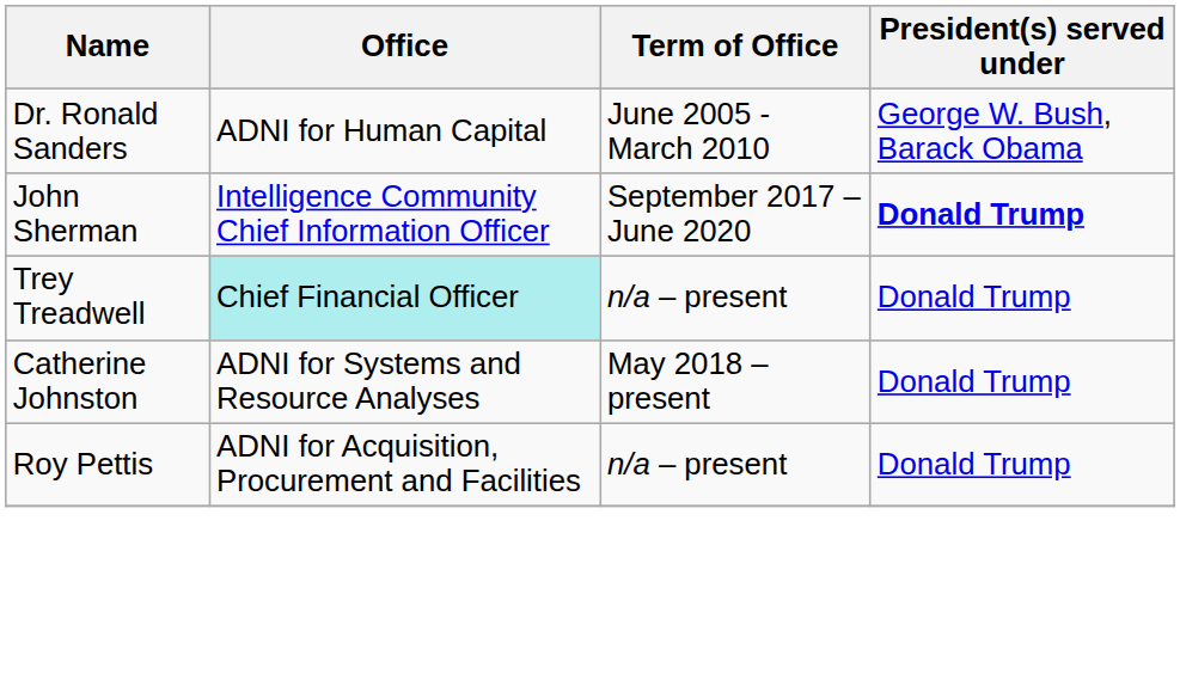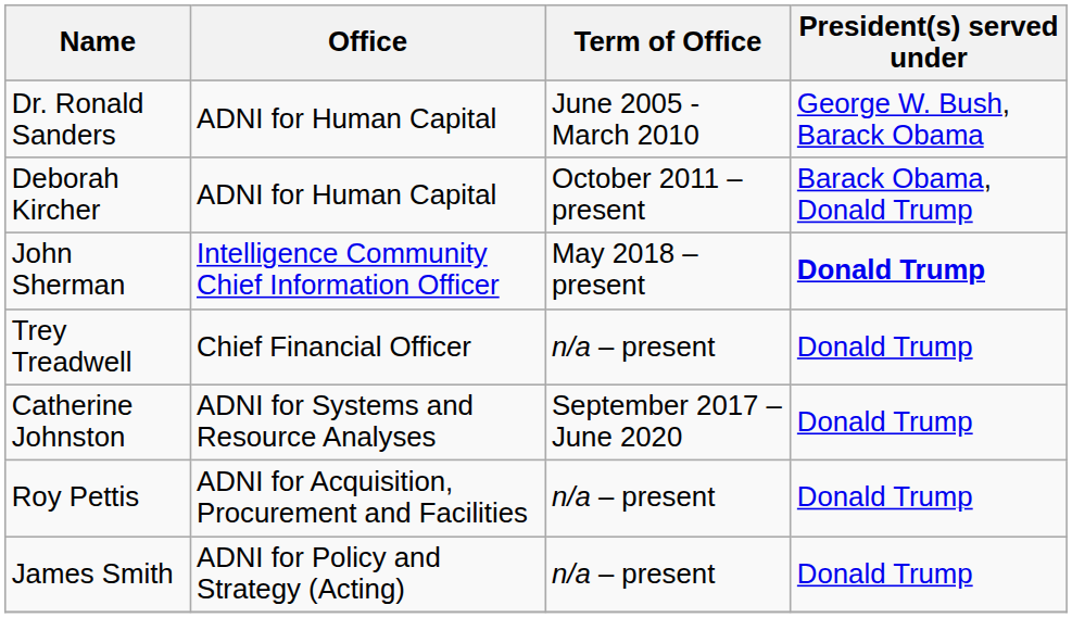+ row: Deborah Kircher | ADNI for Human Capital | October 2011 – present | Barack Obama, Donald Trump
John Sherman | Term of Office: September 2017 – June 2020 -> May 2018 – present
Trey Treadwell | Office: paleturquoise background -> no background
Catherine Johnston | Term of Office: May 2018 – present -> September 2017 – June 2020
+ row: James Smith | ADNI for Policy and Strategy (Acting) | n/a – present | Donald Trump
